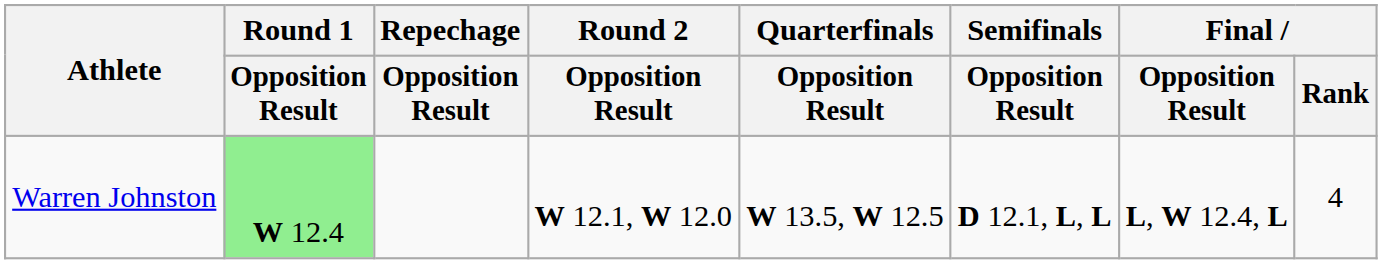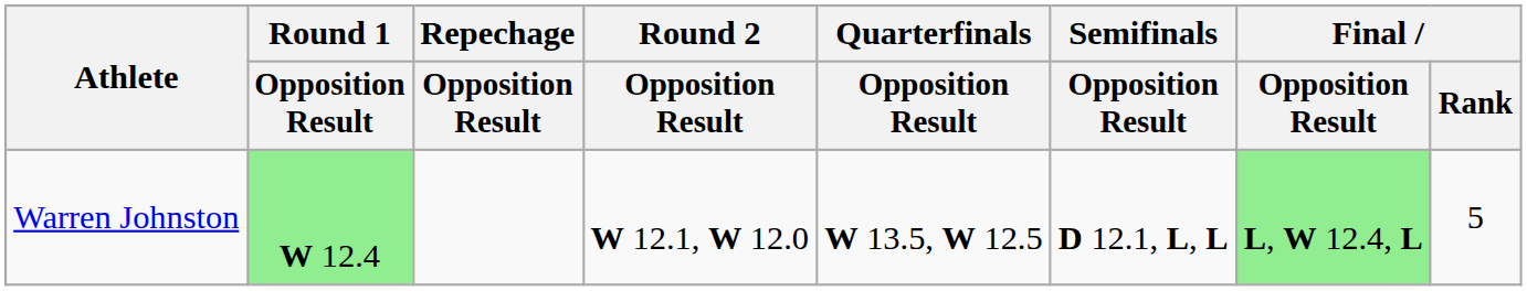Warren Johnston | Final / Opposition Result: no background -> lightgreen background
Warren Johnston | Final / Rank: 4 -> 5
